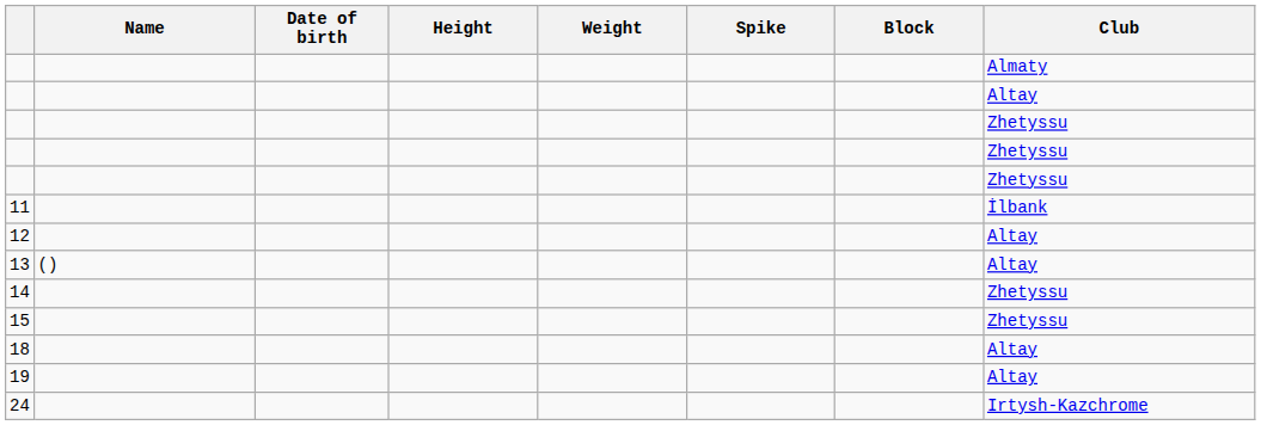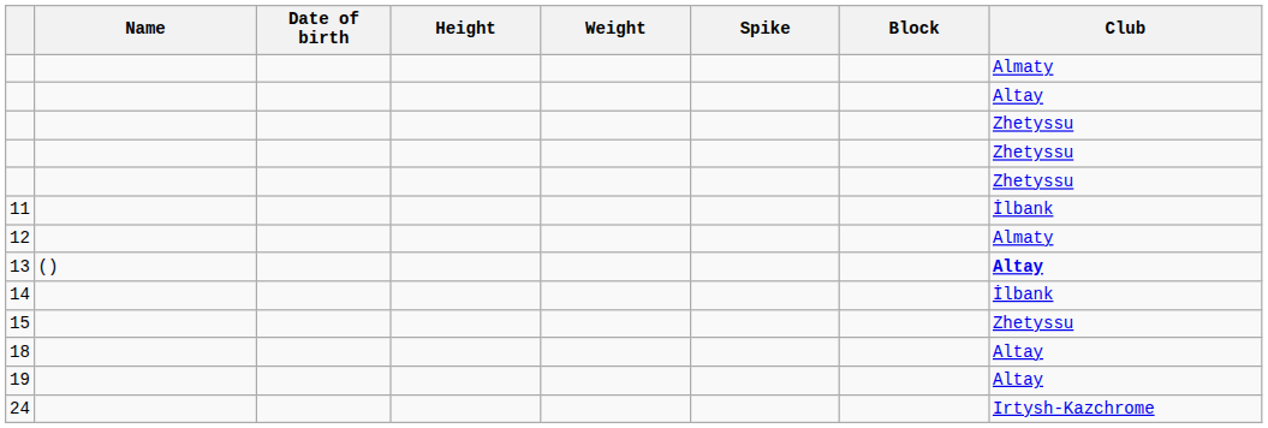12 | Club: Altay -> Almaty
13 | Club: normal -> bold
14 | Club: Zhetyssu -> İlbank
